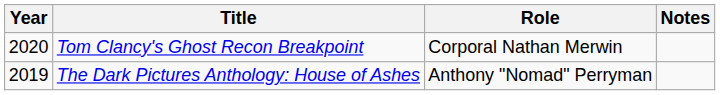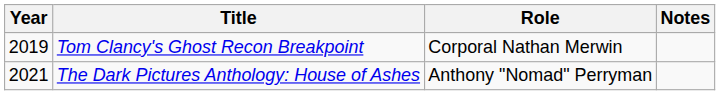Tom Clancy's Ghost Recon Breakpoint | Year: 2020 -> 2019
The Dark Pictures Anthology: House of Ashes | Year: 2019 -> 2021
